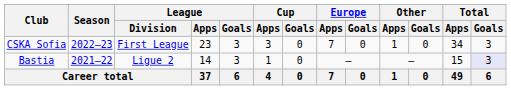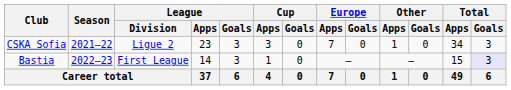CSKA Sofia | Season: 2022–23 -> 2021–22
CSKA Sofia | League / Division: First League -> Ligue 2
Bastia | Season: 2021–22 -> 2022–23
Bastia | League / Division: Ligue 2 -> First League
